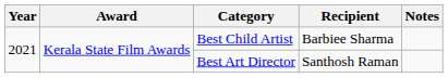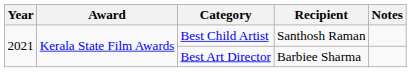Best Child Artist | Recipient: Barbiee Sharma -> Santhosh Raman
Best Art Director | Recipient: Santhosh Raman -> Barbiee Sharma
